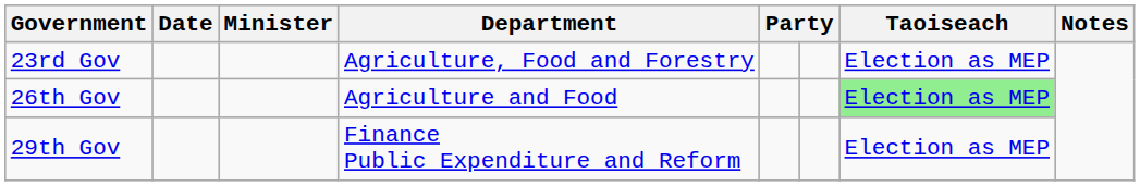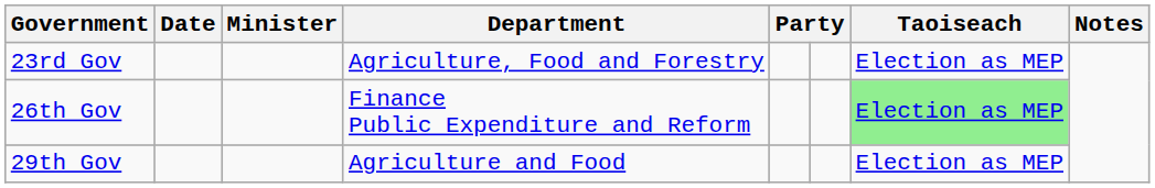26th Gov | Department: Agriculture and Food -> Finance Public Expenditure and Reform
29th Gov | Department: Finance Public Expenditure and Reform -> Agriculture and Food
